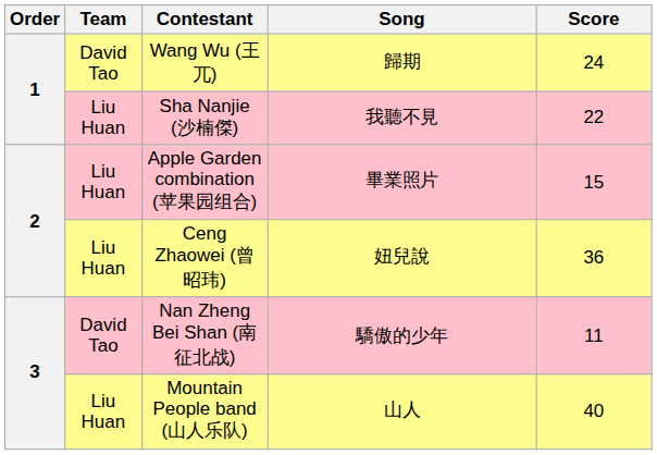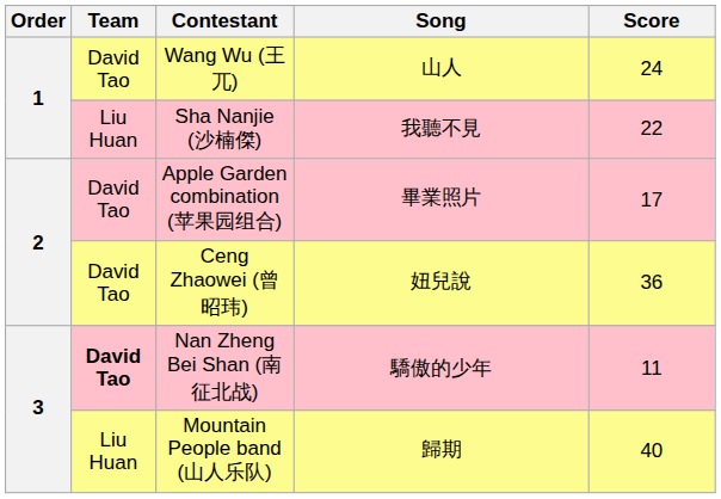Wang Wu (王兀) | Song: 歸期 -> 山人
Apple Garden combination (苹果园组合) | Team: Liu Huan -> David Tao
Apple Garden combination (苹果园组合) | Score: 15 -> 17
Ceng Zhaowei (曾昭玮) | Team: Liu Huan -> David Tao
Nan Zheng Bei Shan (南征北战) | Team: normal -> bold
Mountain People band (山人乐队) | Song: 山人 -> 歸期
